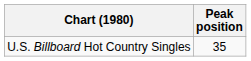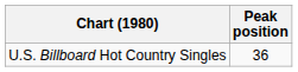U.S. Billboard Hot Country Singles | Peak position: 35 -> 36
